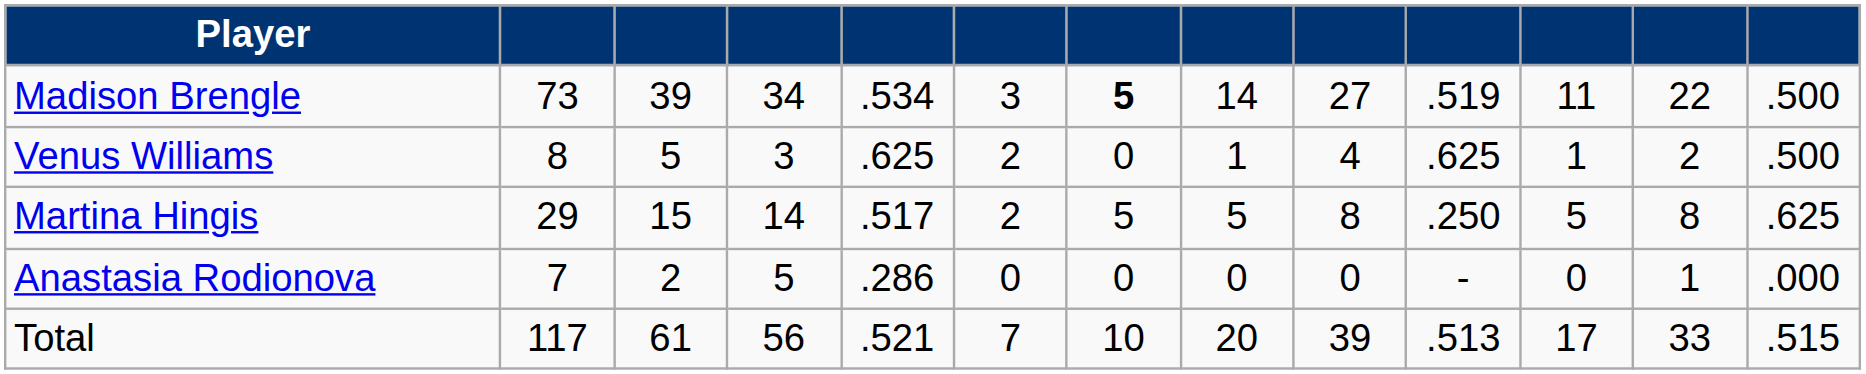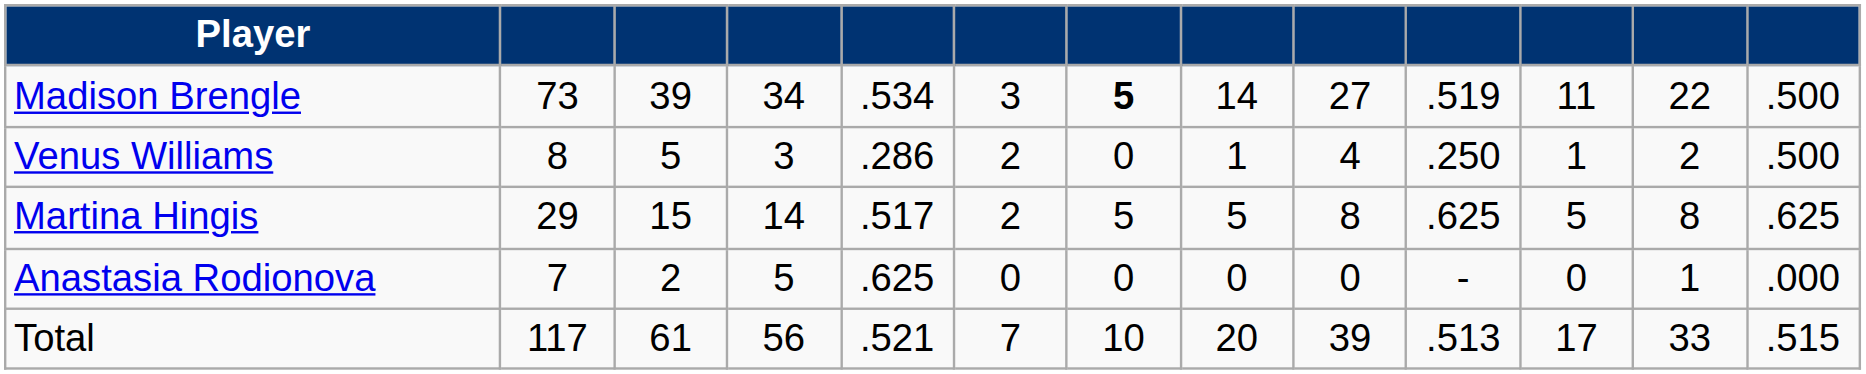Venus Williams | column 5: .625 -> .286
Venus Williams | column 10: .625 -> .250
Martina Hingis | column 10: .250 -> .625
Anastasia Rodionova | column 5: .286 -> .625
